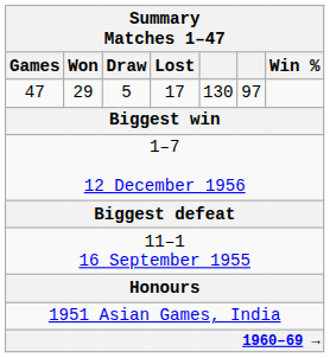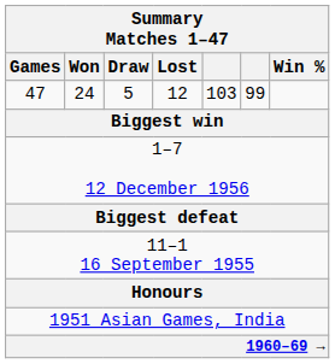47 | Won: 29 -> 24
47 | Lost: 17 -> 12
47 | column 5: 130 -> 103
47 | column 6: 97 -> 99
